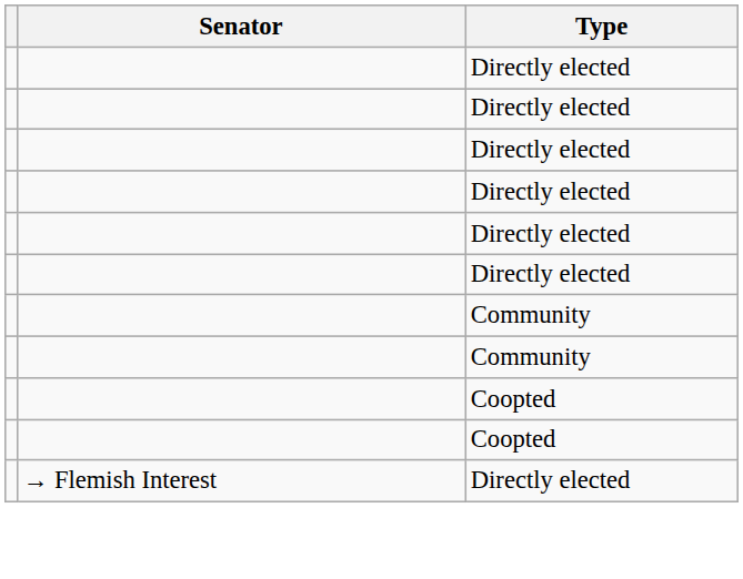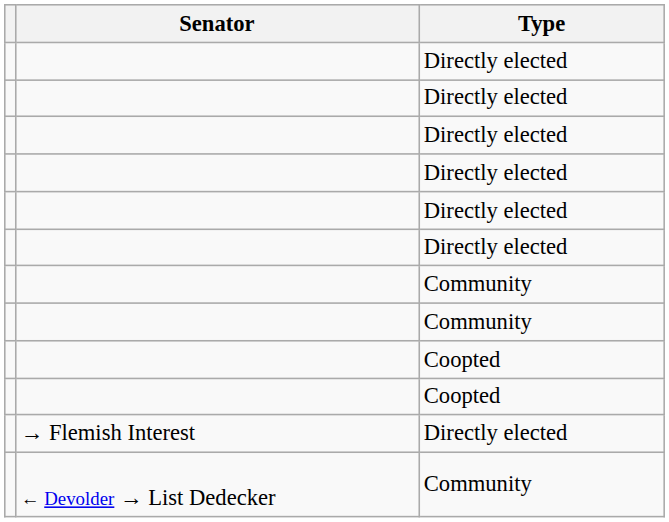+ row: ← Devolder → List Dedecker | Community
